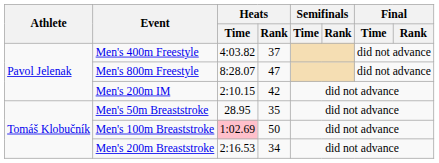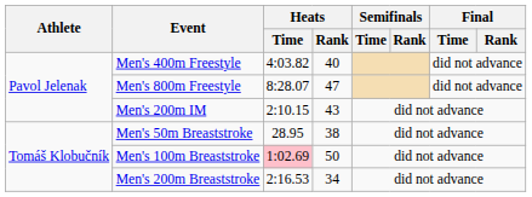Men's 400m Freestyle | Heats / Rank: 37 -> 40
Men's 200m IM | Heats / Rank: 42 -> 43
Men's 50m Breaststroke | Heats / Rank: 35 -> 38
